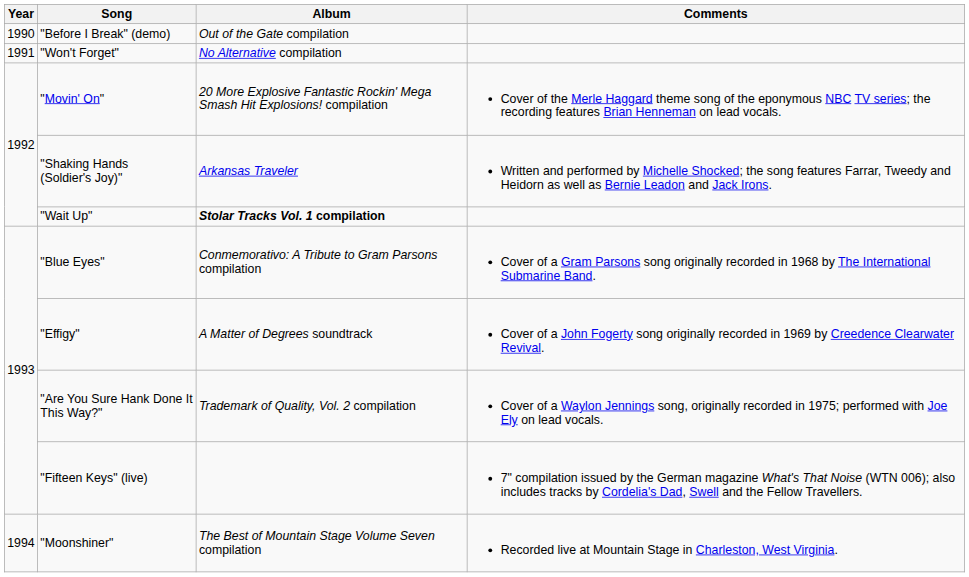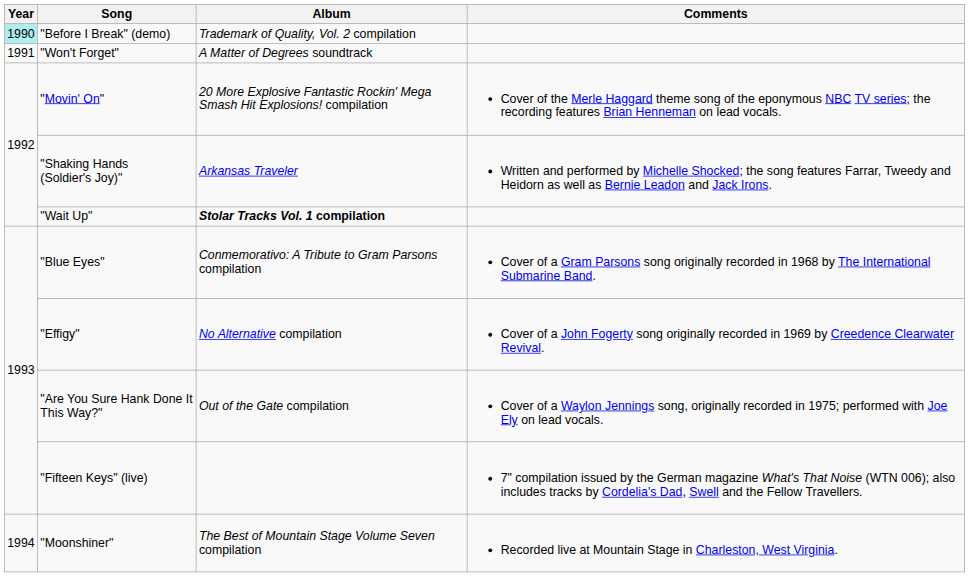"Before I Break" (demo) | Year: no background -> paleturquoise background
"Before I Break" (demo) | Album: Out of the Gate compilation -> Trademark of Quality, Vol. 2 compilation
"Won't Forget" | Album: No Alternative compilation -> A Matter of Degrees soundtrack
"Effigy" | Album: A Matter of Degrees soundtrack -> No Alternative compilation
"Are You Sure Hank Done It This Way?" | Album: Trademark of Quality, Vol. 2 compilation -> Out of the Gate compilation
